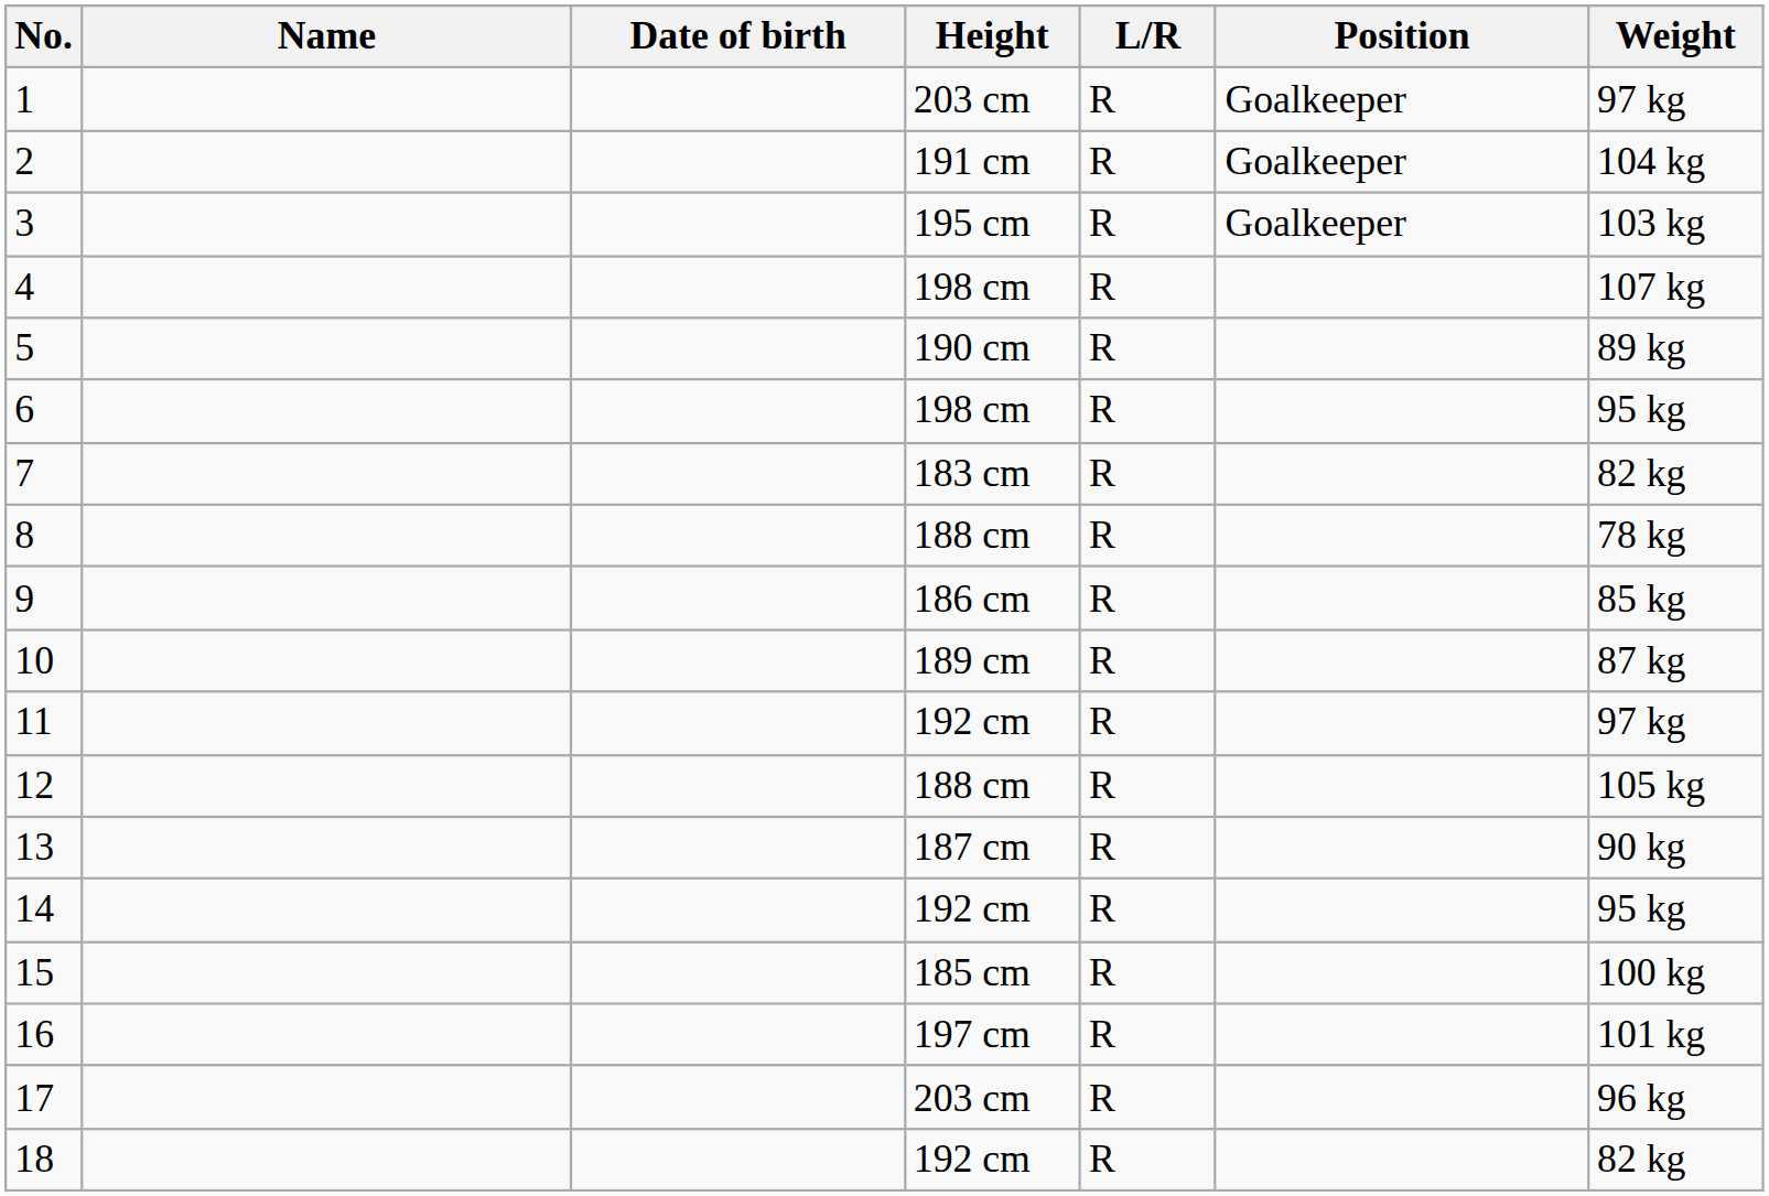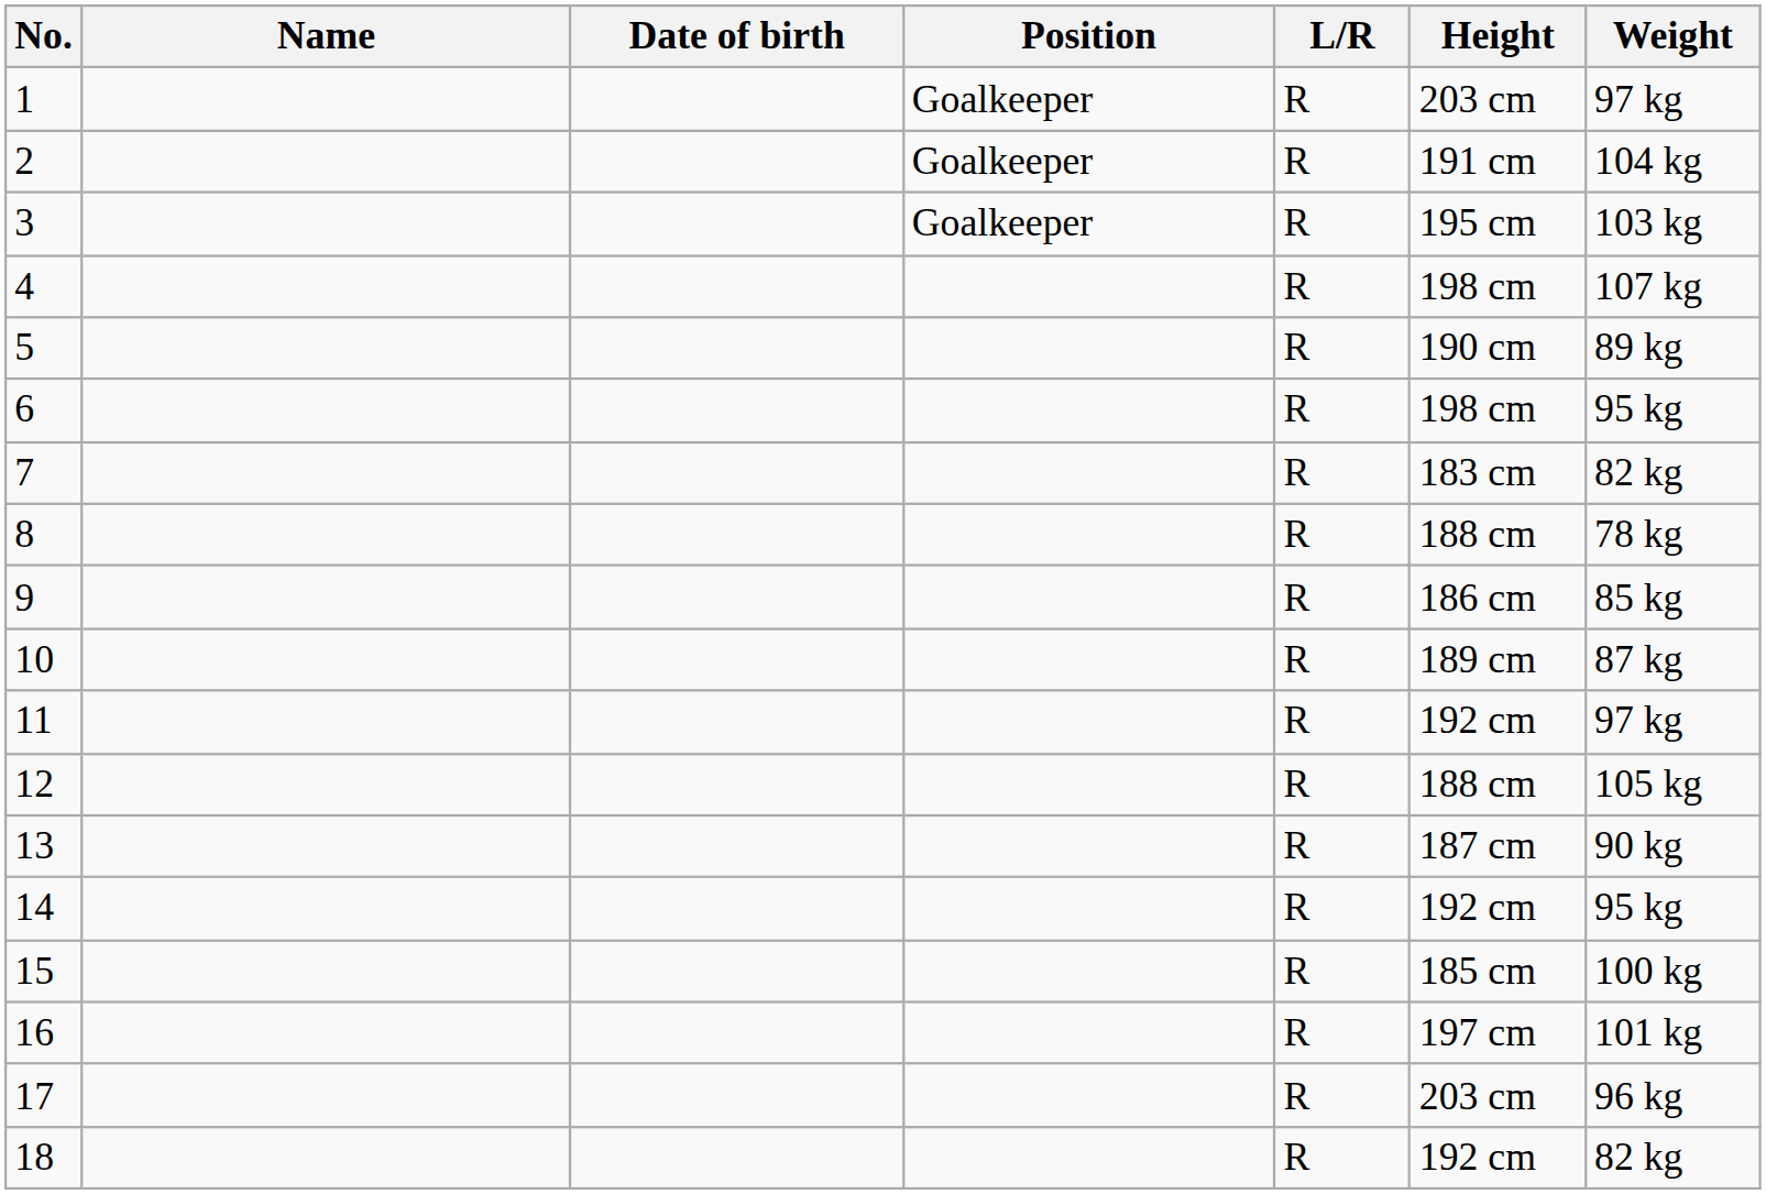columns swapped: Position <-> Height
